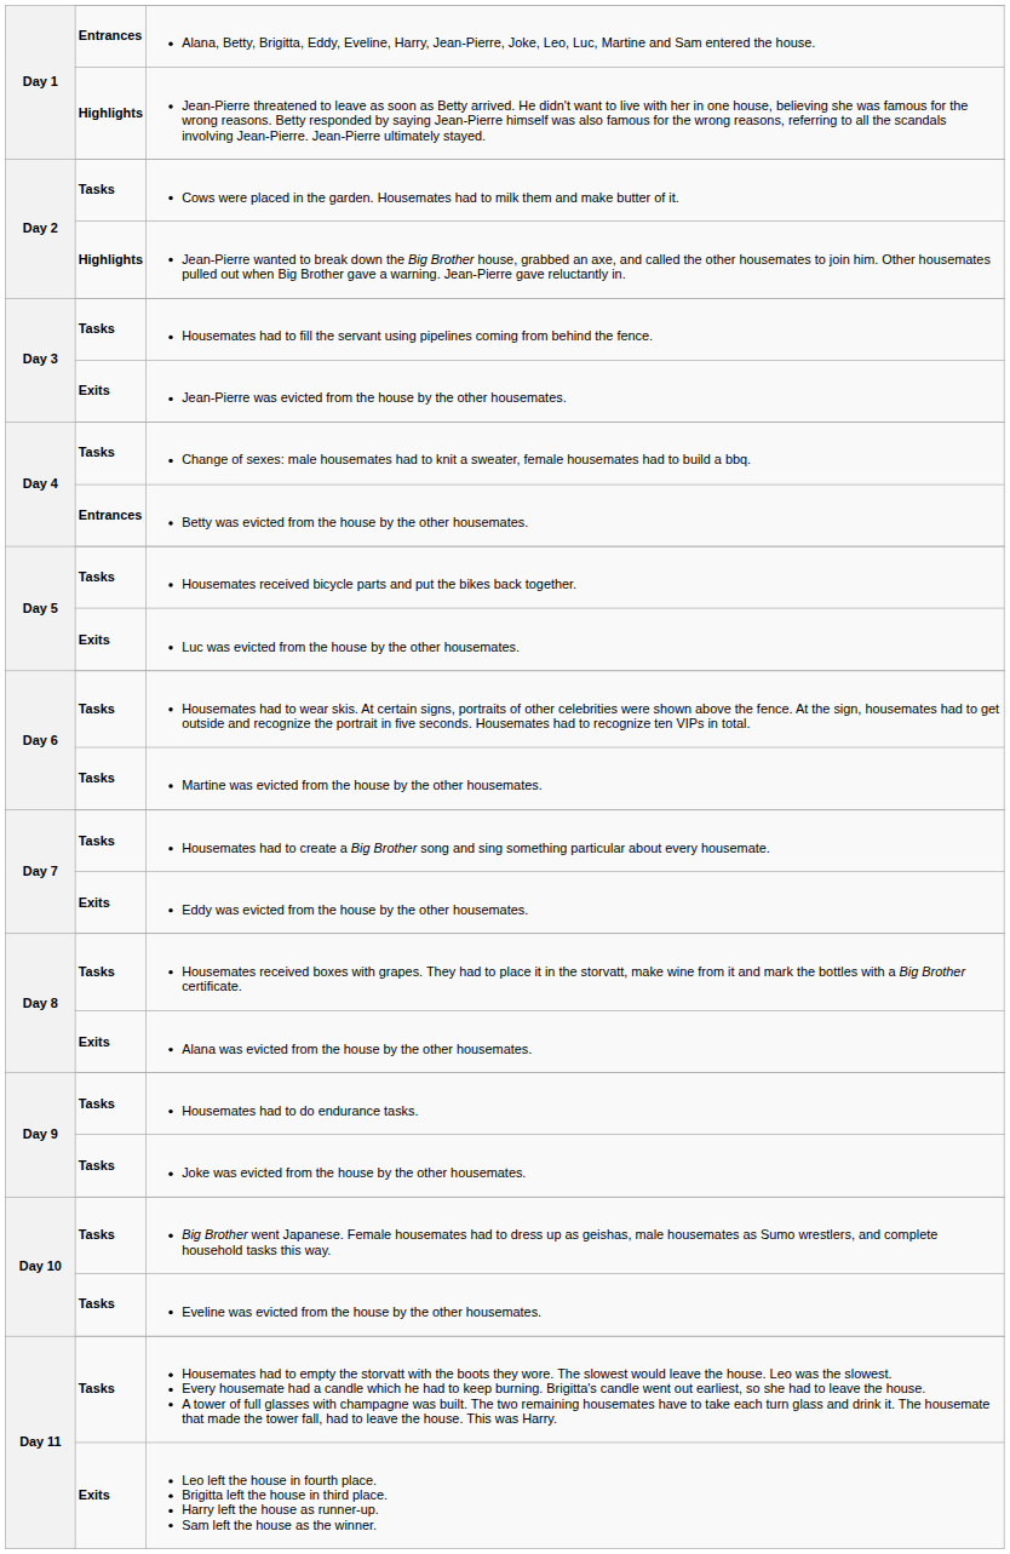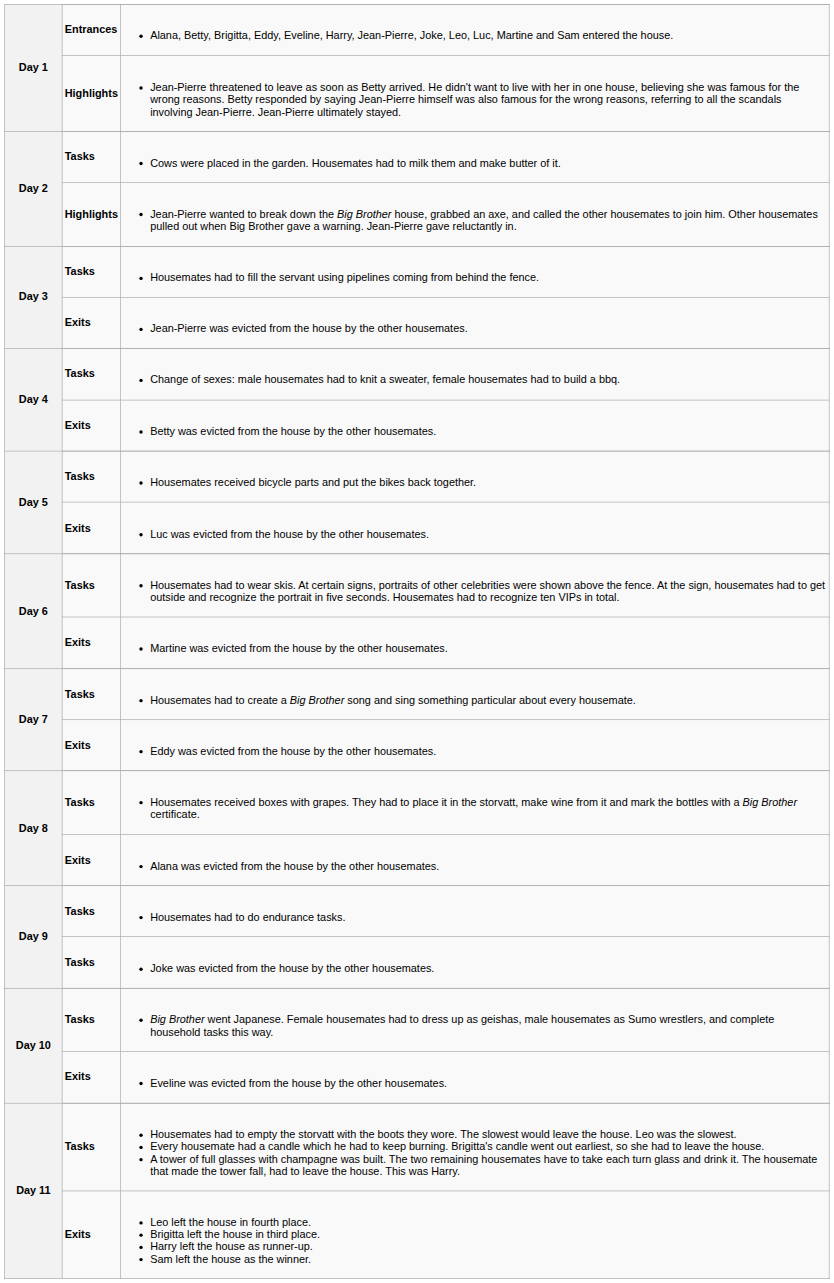Betty was evicted from the house by the other housemates. | column 2: Entrances -> Exits
Martine was evicted from the house by the other housemates. | column 2: Tasks -> Exits
Eveline was evicted from the house by the other housemates. | column 2: Tasks -> Exits
